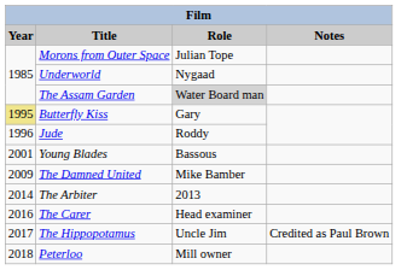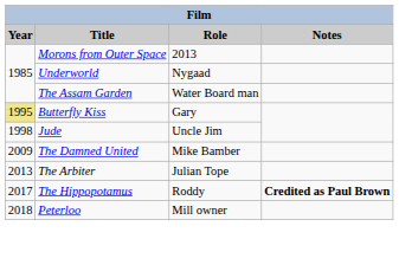Morons from Outer Space | Role: Julian Tope -> 2013
The Assam Garden | Role: lightgrey background -> no background
Jude | Year: 1996 -> 1998
Jude | Role: Roddy -> Uncle Jim
- row: 2001 | Young Blades | Bassous
The Arbiter | Year: 2014 -> 2013
The Arbiter | Role: 2013 -> Julian Tope
- row: 2016 | The Carer | Head examiner
The Hippopotamus | Role: Uncle Jim -> Roddy
The Hippopotamus | Notes: normal -> bold
